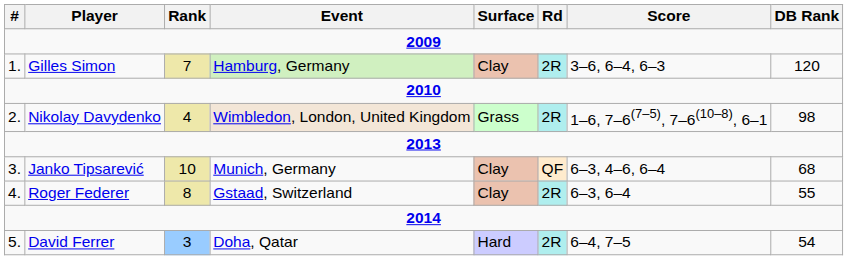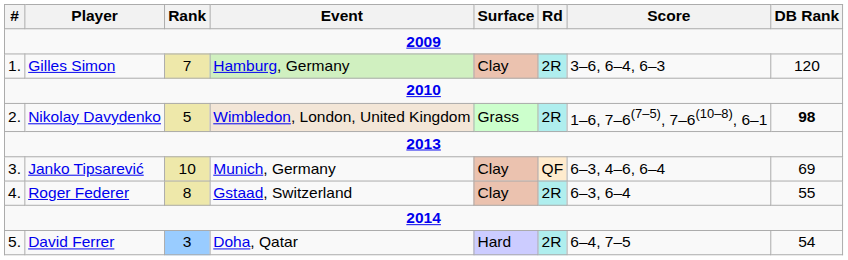Nikolay Davydenko | Rank: 4 -> 5
Nikolay Davydenko | DB Rank: normal -> bold
Janko Tipsarević | DB Rank: 68 -> 69
